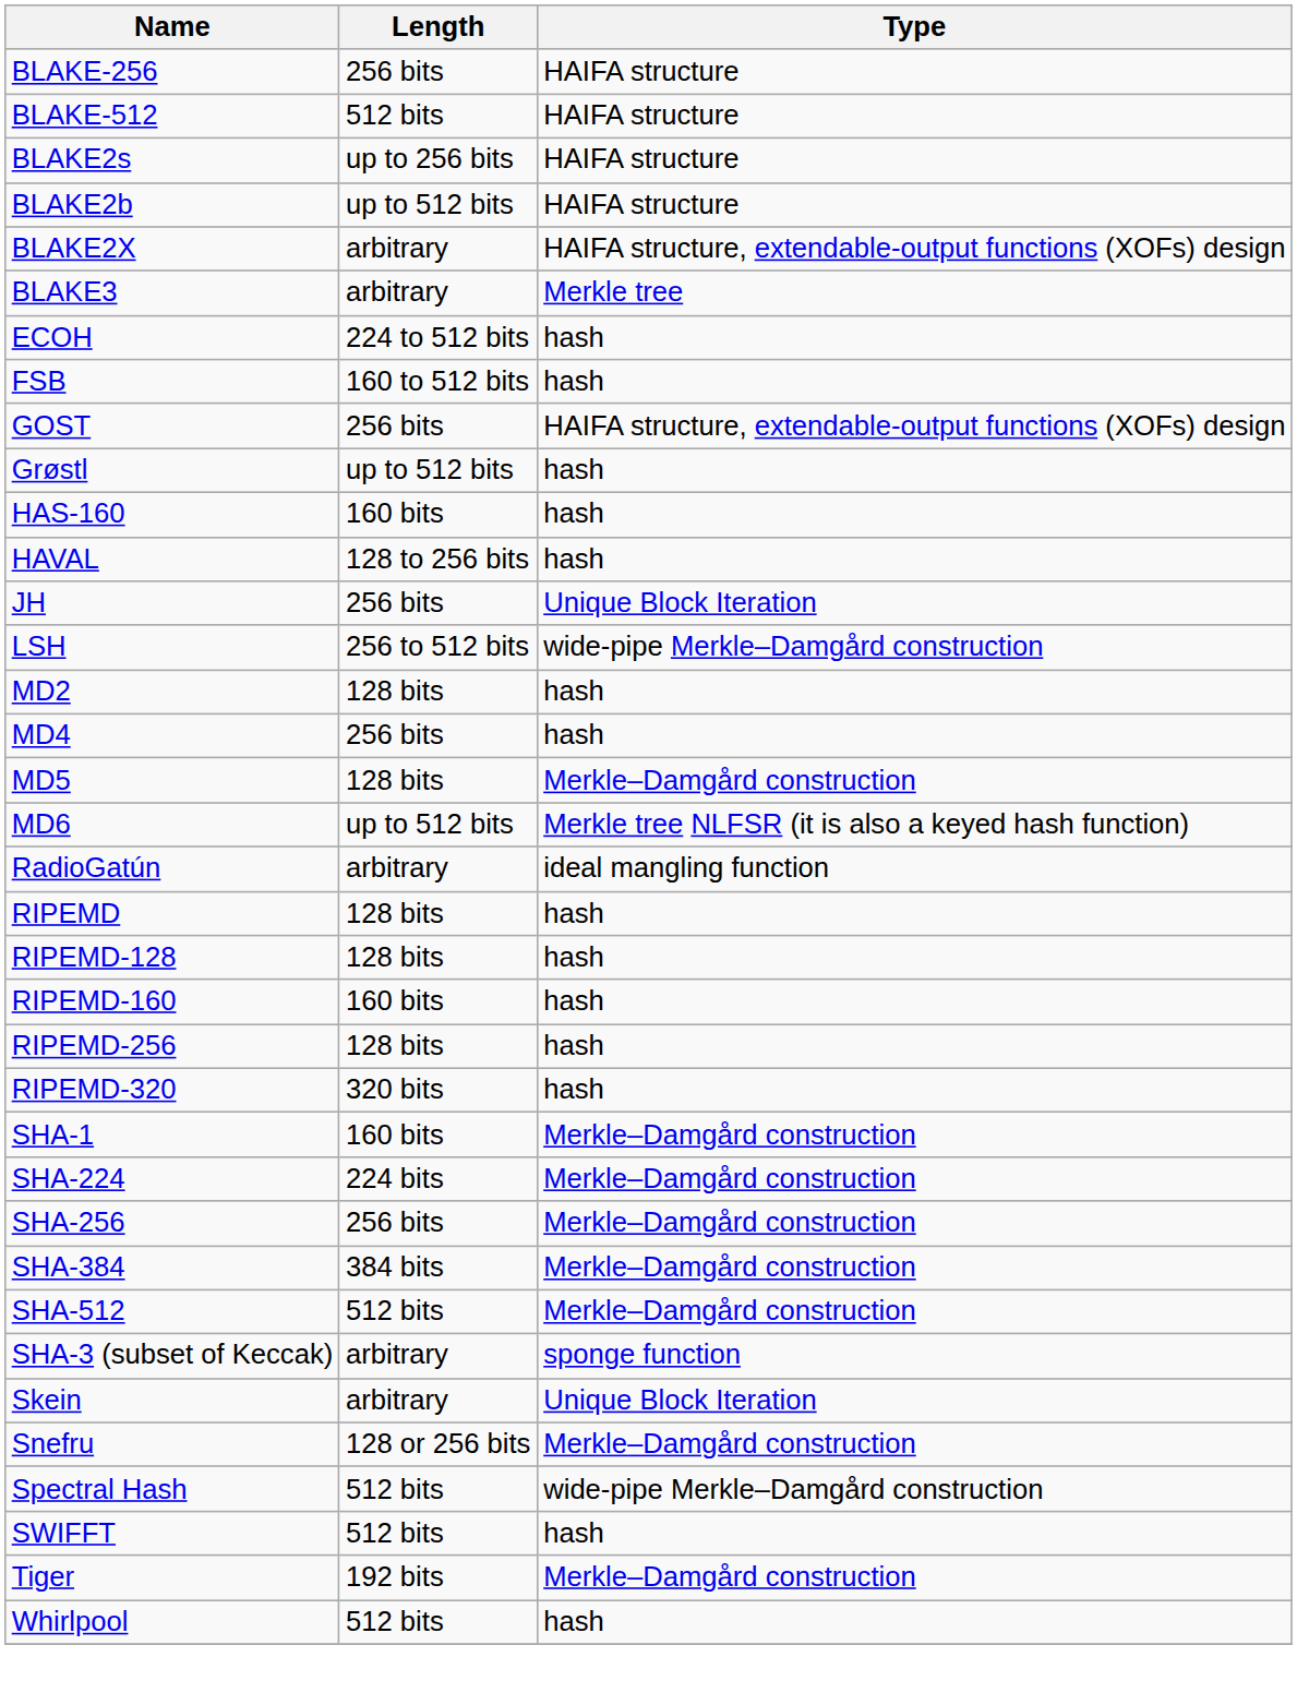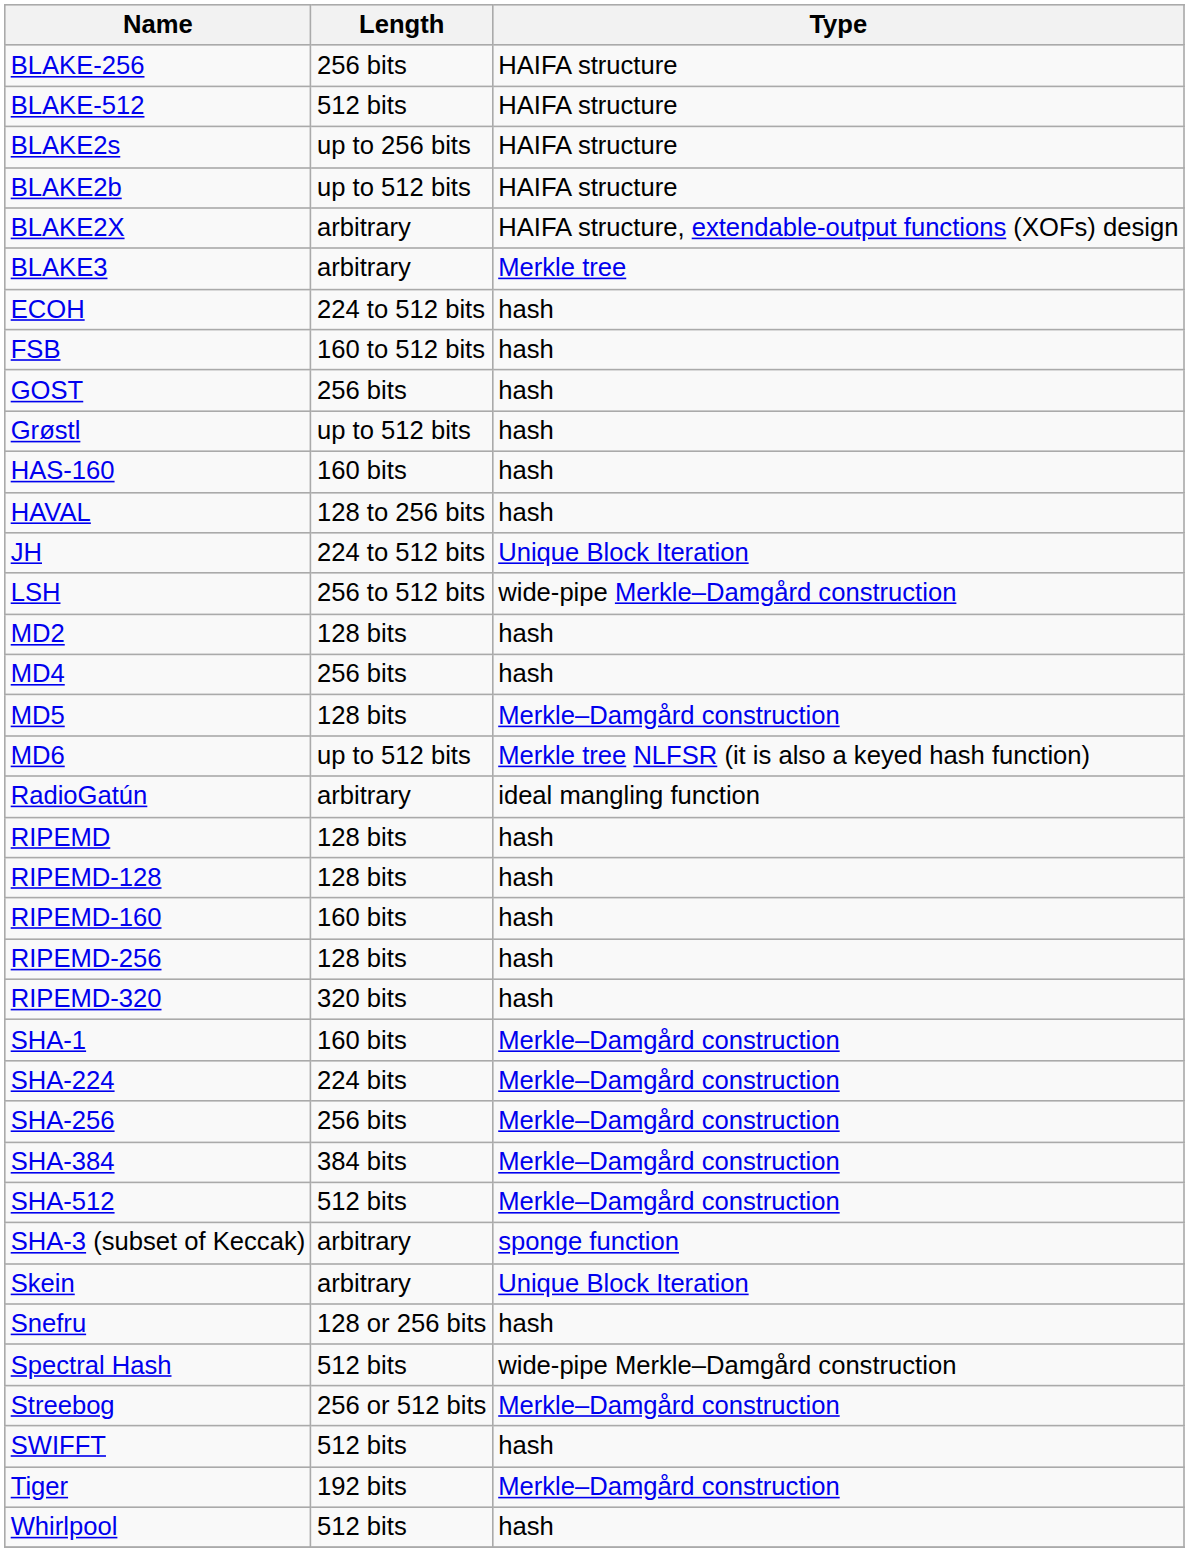GOST | Type: HAIFA structure, extendable-output functions (XOFs) design -> hash
JH | Length: 256 bits -> 224 to 512 bits
Snefru | Type: Merkle–Damgård construction -> hash
+ row: Streebog | 256 or 512 bits | Merkle–Damgård construction
